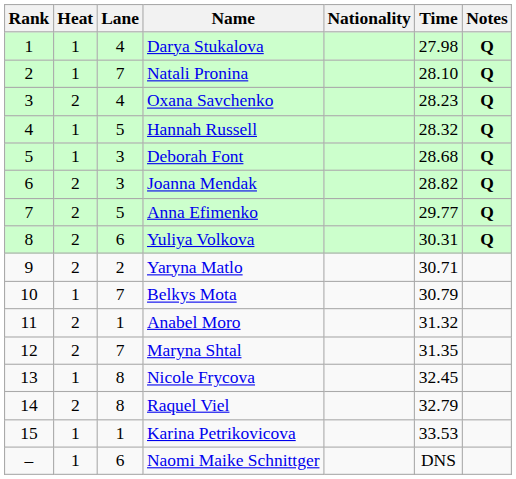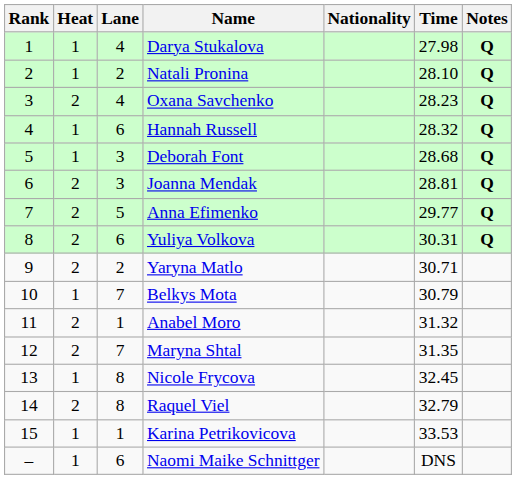Natali Pronina | Lane: 7 -> 2
Hannah Russell | Lane: 5 -> 6
Joanna Mendak | Time: 28.82 -> 28.81
